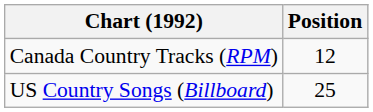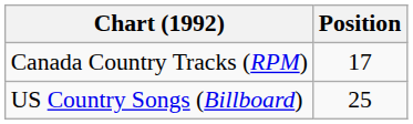Canada Country Tracks (RPM) | Position: 12 -> 17
